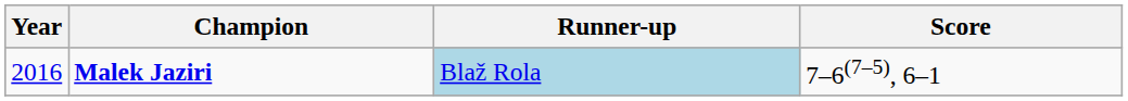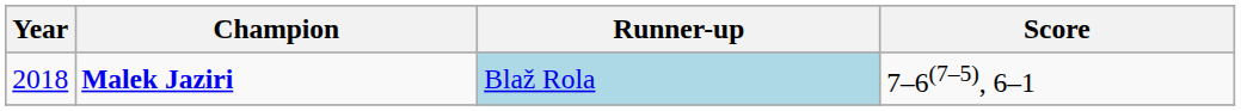Malek Jaziri | Year: 2016 -> 2018
